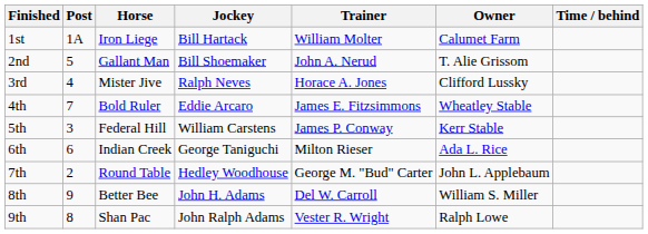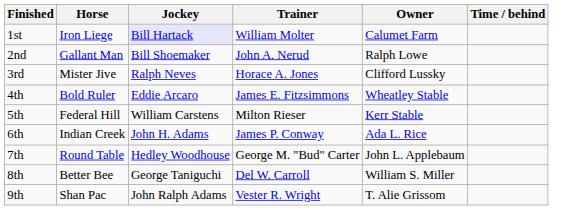- column: Post | 1A | 5 | 4 | 7 | 3 | 6 | 2 | 9 | 8
1st | Jockey: no background -> lavender background
2nd | Owner: T. Alie Grissom -> Ralph Lowe
5th | Trainer: James P. Conway -> Milton Rieser
6th | Jockey: George Taniguchi -> John H. Adams
6th | Trainer: Milton Rieser -> James P. Conway
8th | Jockey: John H. Adams -> George Taniguchi
9th | Owner: Ralph Lowe -> T. Alie Grissom
